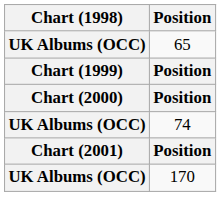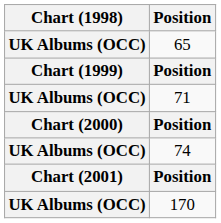+ row: UK Albums (OCC) | 71
